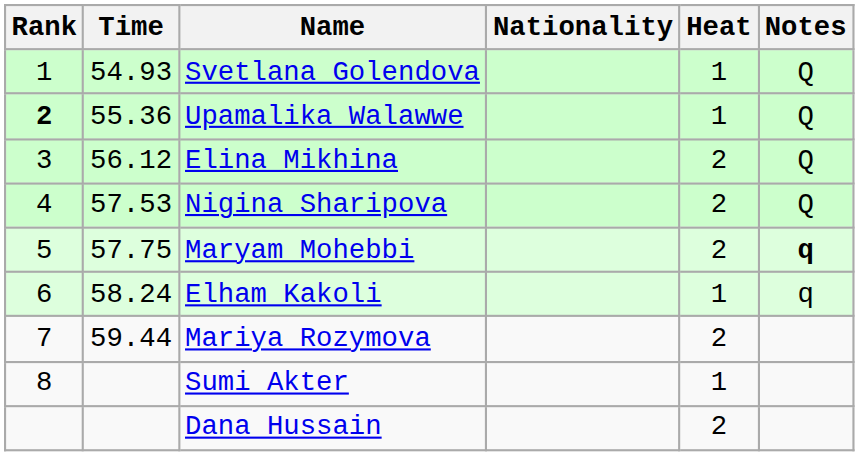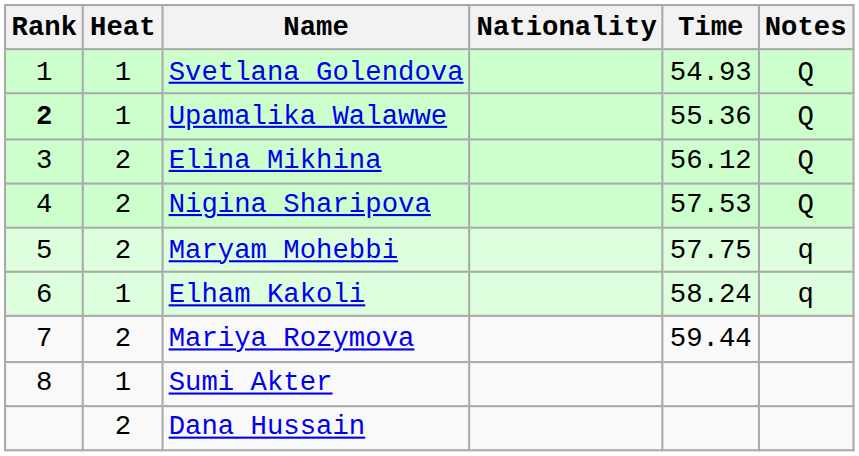columns swapped: Heat <-> Time
Maryam Mohebbi | Notes: bold -> normal
